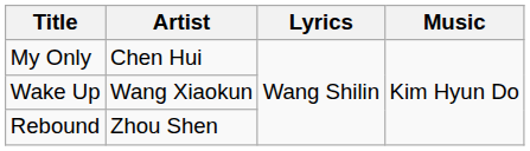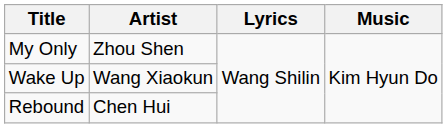My Only | Artist: Chen Hui -> Zhou Shen
Rebound | Artist: Zhou Shen -> Chen Hui
